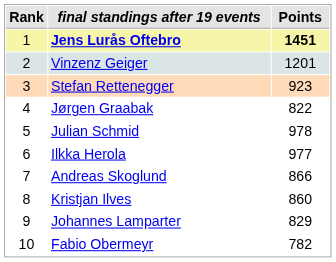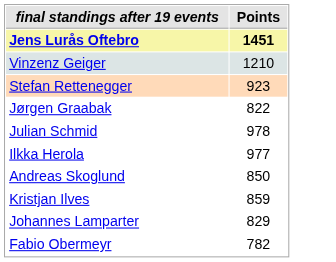- column: Rank | 1 | 2 | 3 | 4 | 5 | 6 | 7 | 8 | 9 | 10
Vinzenz Geiger | Points: 1201 -> 1210
Andreas Skoglund | Points: 866 -> 850
Kristjan Ilves | Points: 860 -> 859
